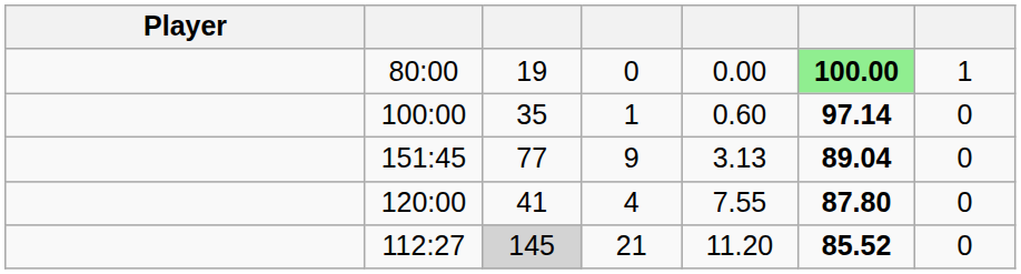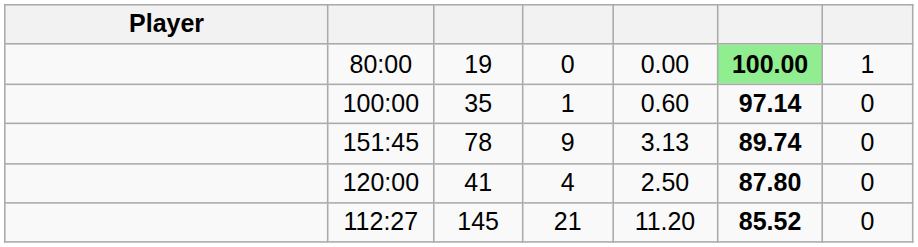151:45 | column 3: 77 -> 78
151:45 | column 6: 89.04 -> 89.74
120:00 | column 5: 7.55 -> 2.50
112:27 | column 3: lightgrey background -> no background
